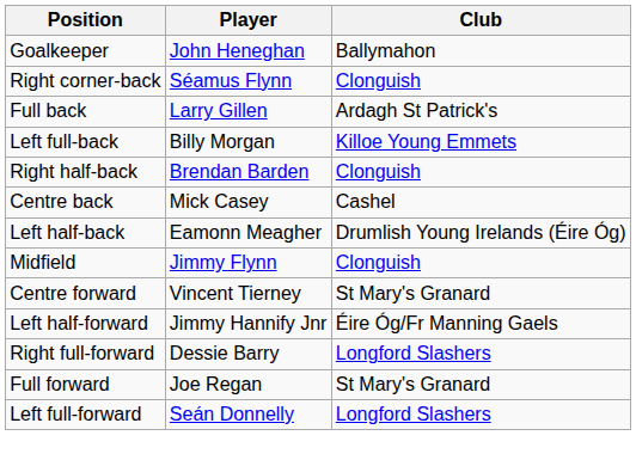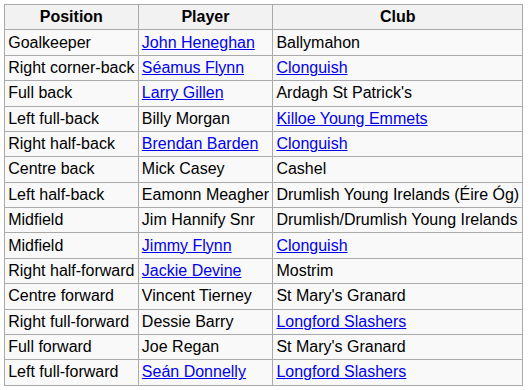+ row: Midfield | Jim Hannify Snr | Drumlish/Drumlish Young Irelands
+ row: Right half-forward | Jackie Devine | Mostrim
- row: Left half-forward | Jimmy Hannify Jnr | Éire Óg/Fr Manning Gaels
